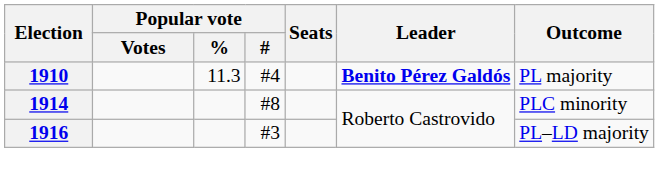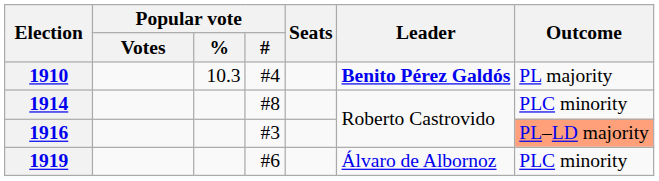1910 | Popular vote / %: 11.3 -> 10.3
1916 | Outcome: no background -> lightsalmon background
+ row: 1919 | #6 | Álvaro de Albornoz | PLC minority
